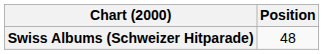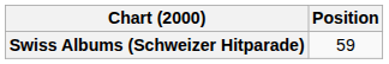Swiss Albums (Schweizer Hitparade) | Position: 48 -> 59
